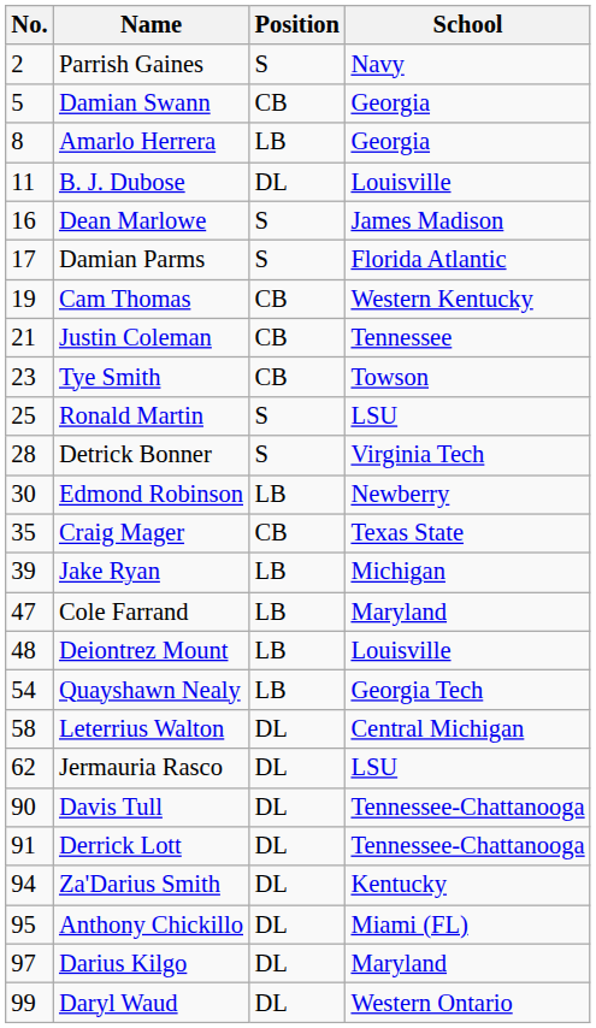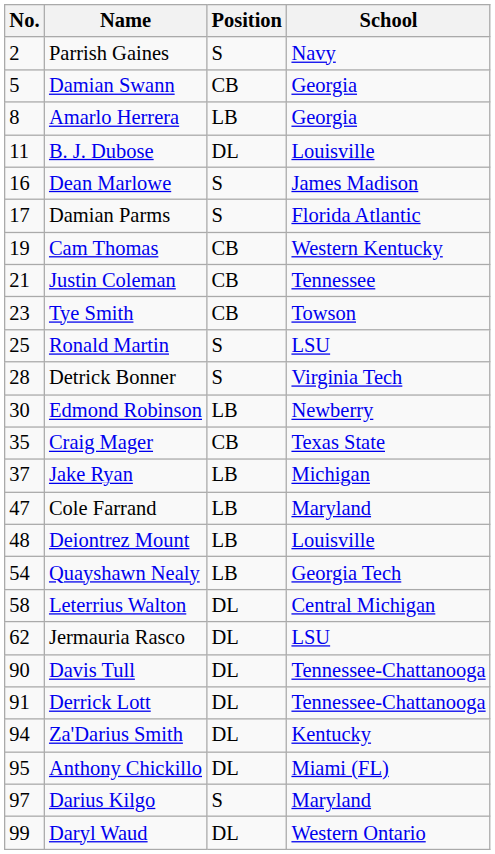Jake Ryan | No.: 39 -> 37
Darius Kilgo | Position: DL -> S
